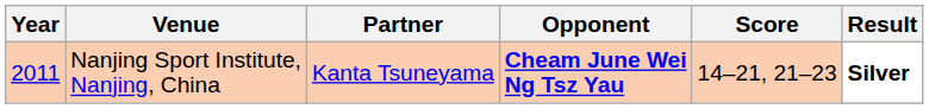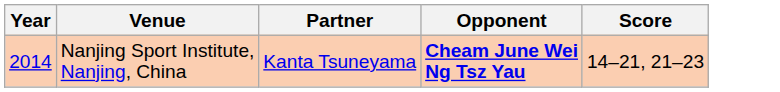- column: Result | Silver
Nanjing Sport Institute, Nanjing, China | Year: 2011 -> 2014
